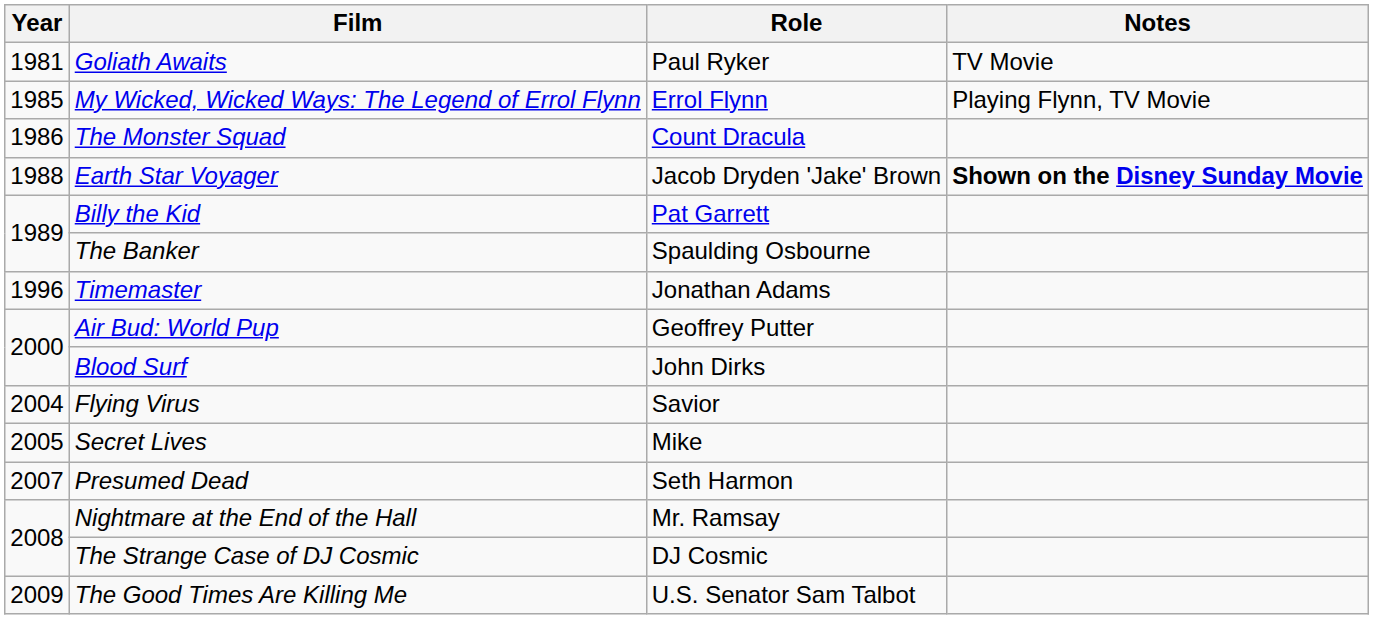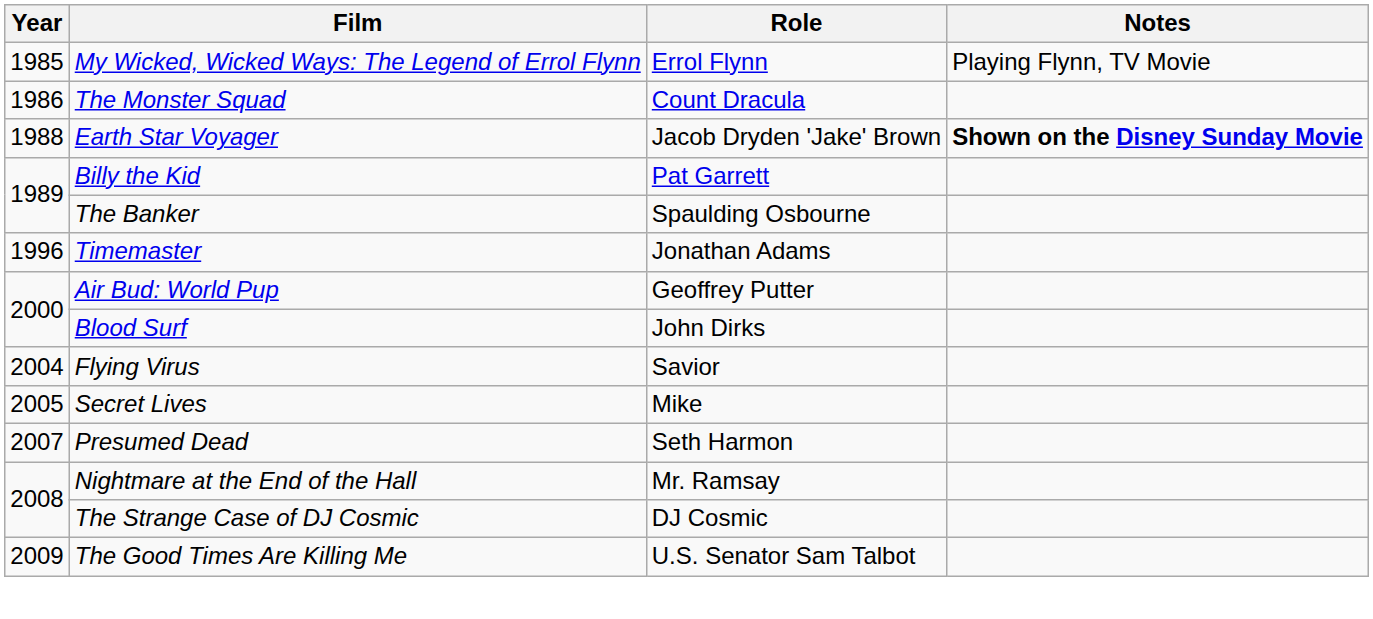- row: 1981 | Goliath Awaits | Paul Ryker | TV Movie
